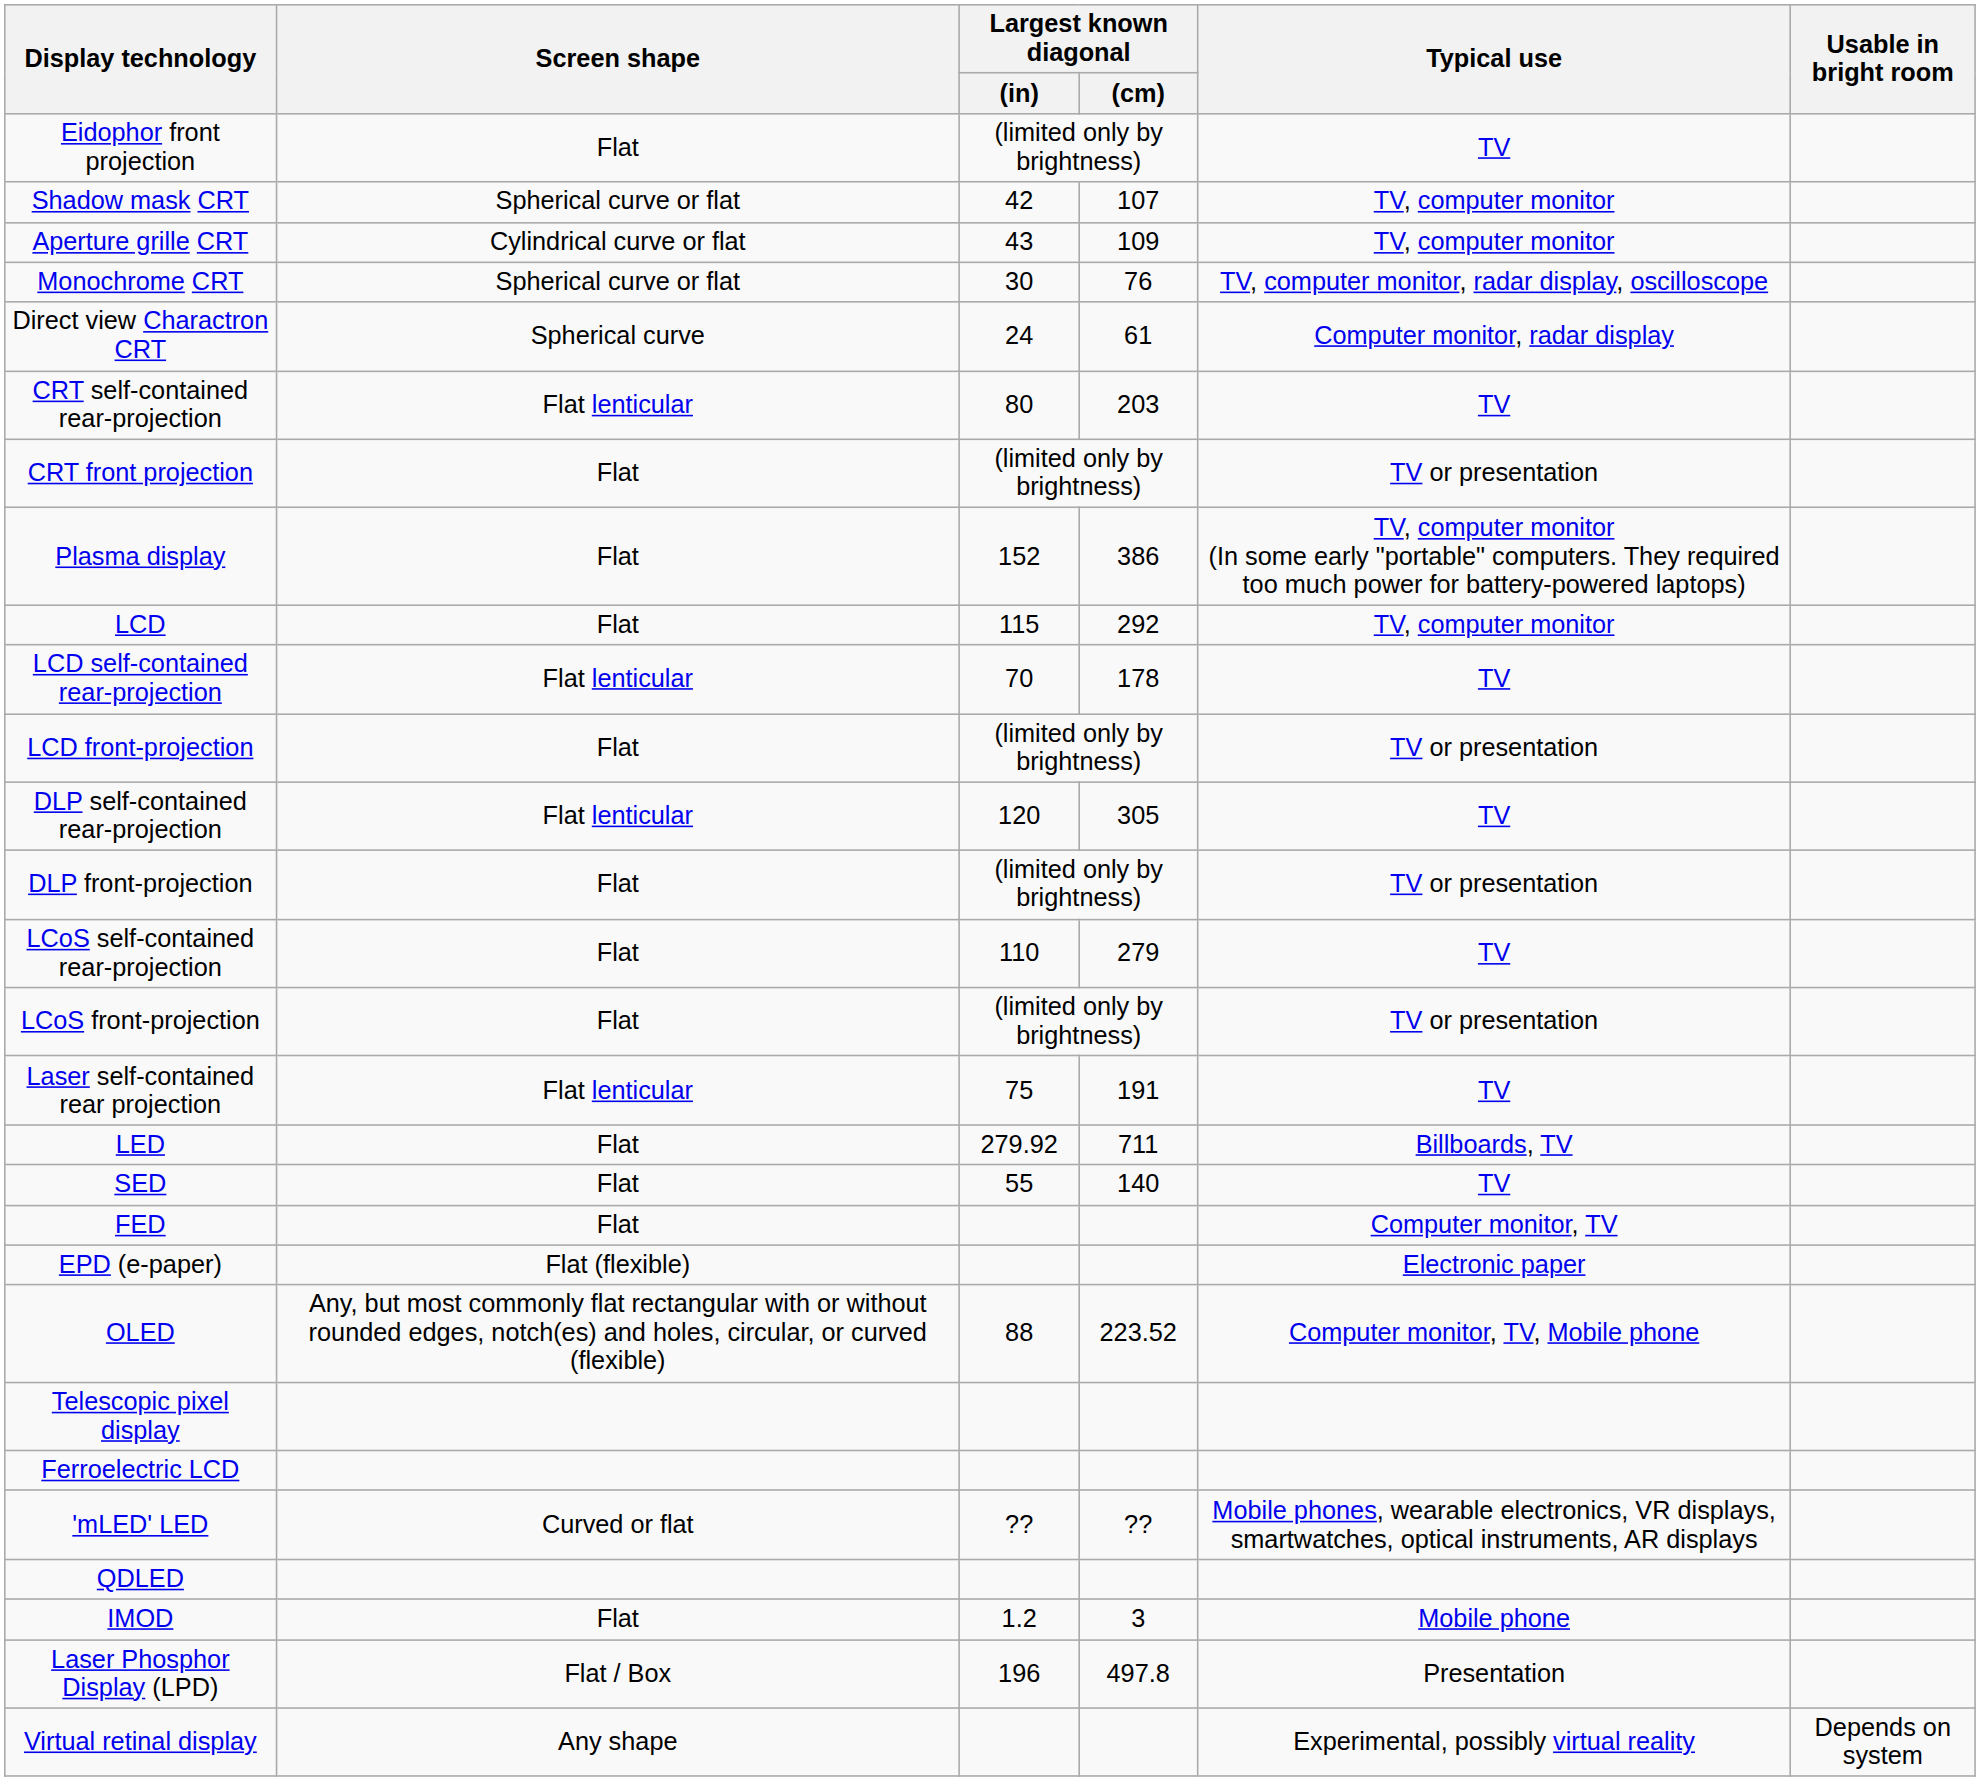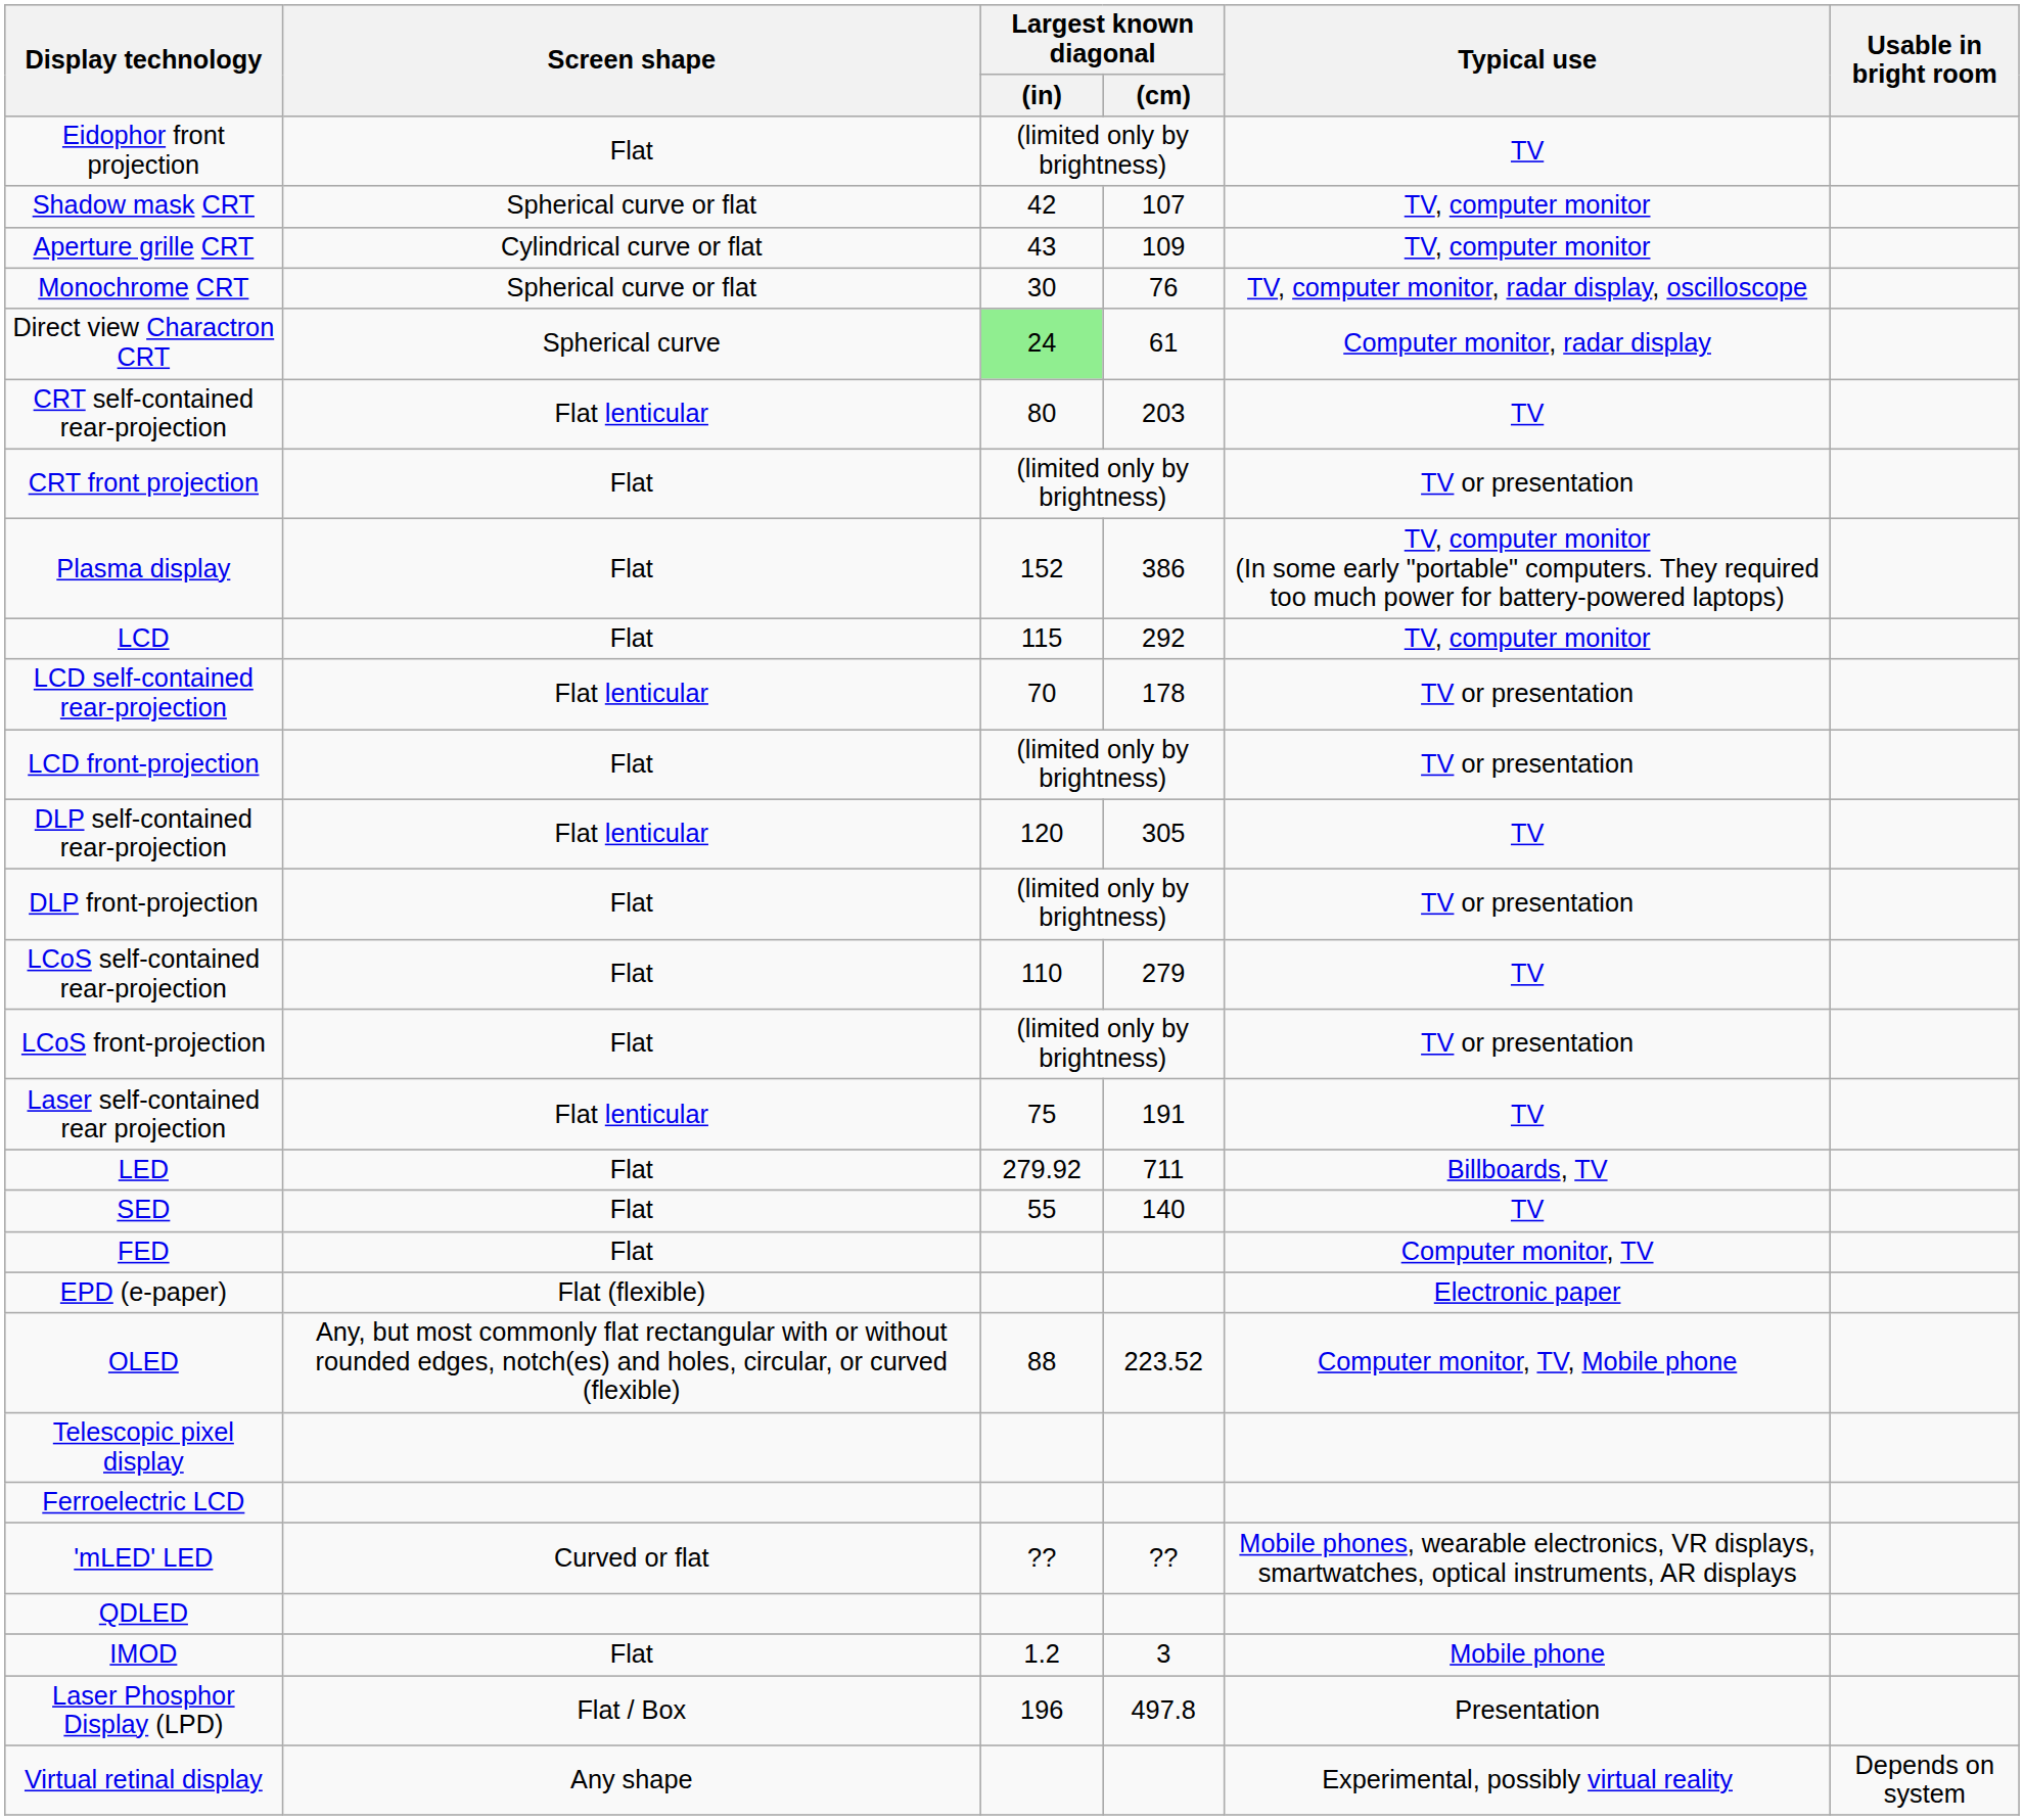Direct view Charactron CRT | Largest known diagonal / (in): no background -> lightgreen background
LCD self-contained rear-projection | Typical use: TV -> TV or presentation
